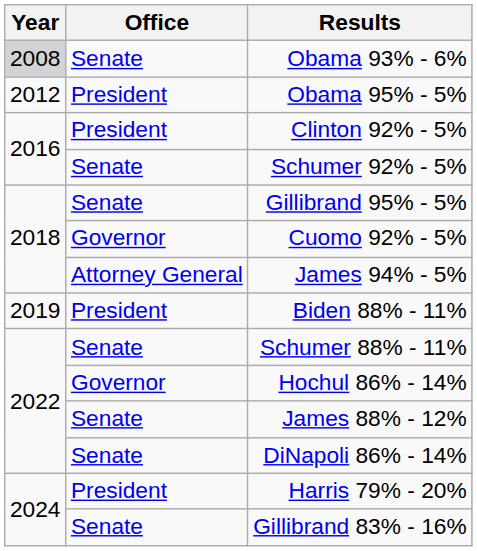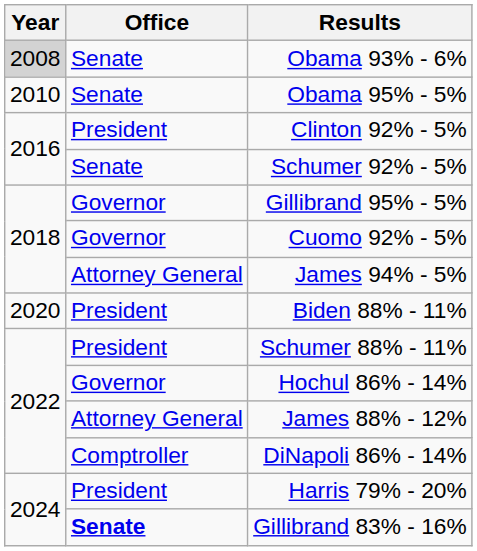Obama 95% - 5% | Year: 2012 -> 2010
Obama 95% - 5% | Office: President -> Senate
Gillibrand 95% - 5% | Office: Senate -> Governor
Biden 88% - 11% | Year: 2019 -> 2020
Schumer 88% - 11% | Office: Senate -> President
James 88% - 12% | Office: Senate -> Attorney General
DiNapoli 86% - 14% | Office: Senate -> Comptroller
Gillibrand 83% - 16% | Office: normal -> bold
